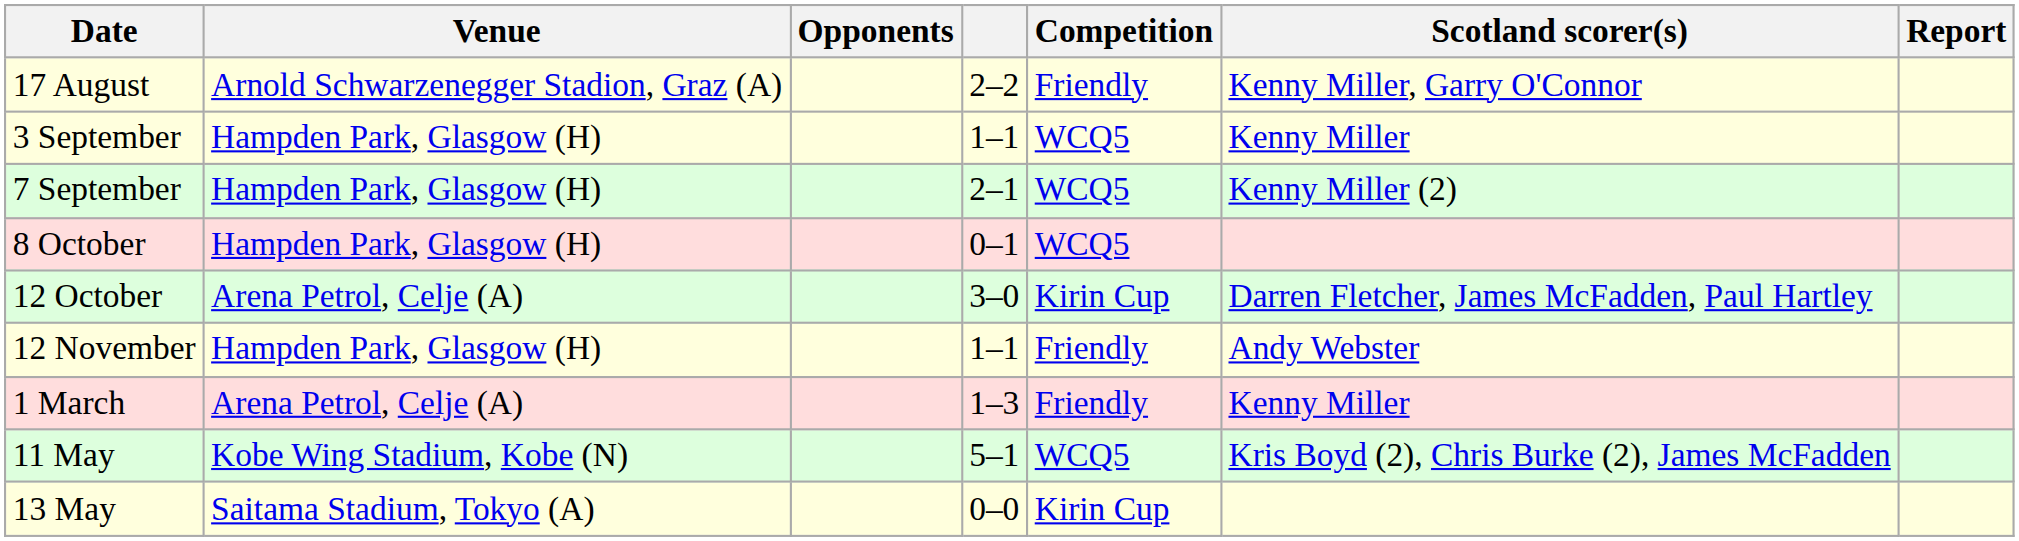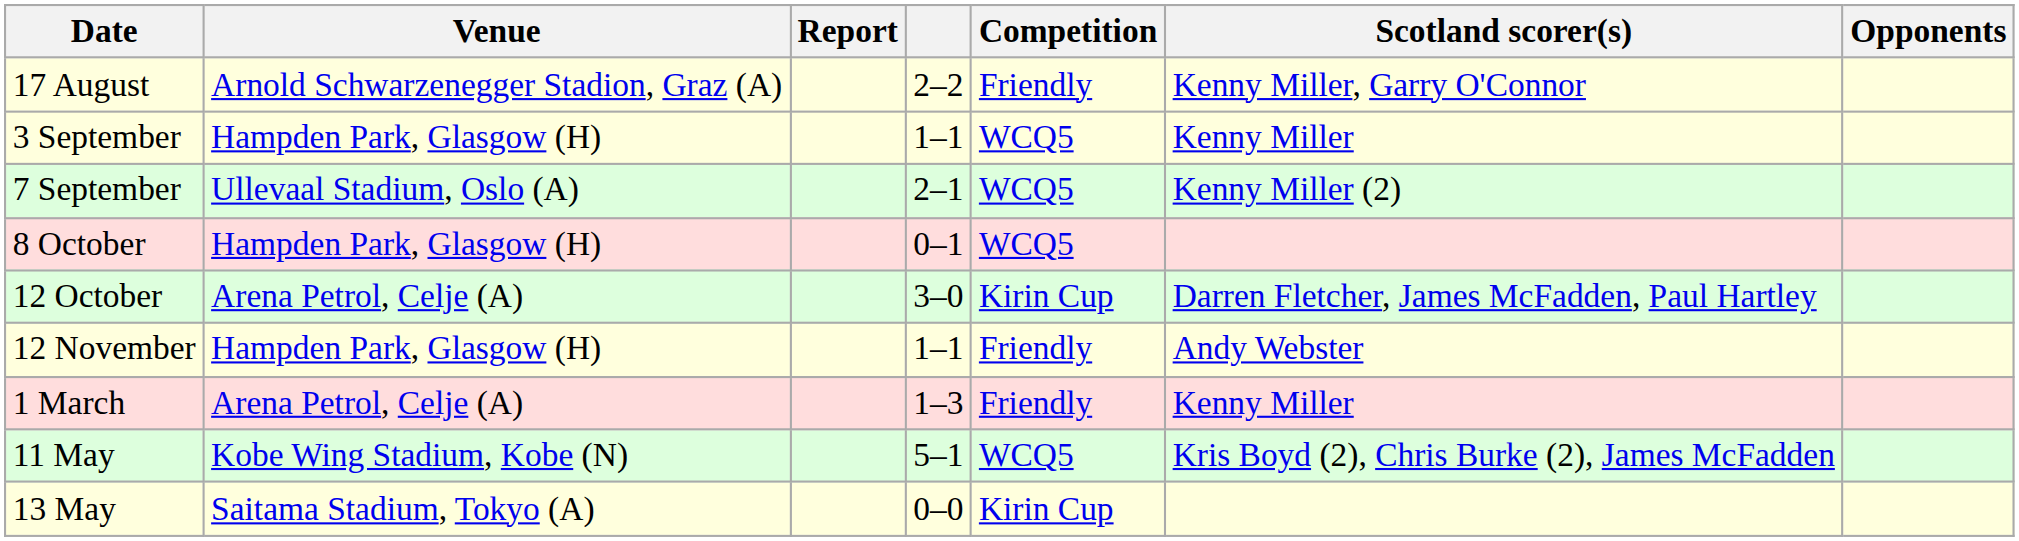columns swapped: Opponents <-> Report
7 September | Venue: Hampden Park, Glasgow (H) -> Ullevaal Stadium, Oslo (A)
